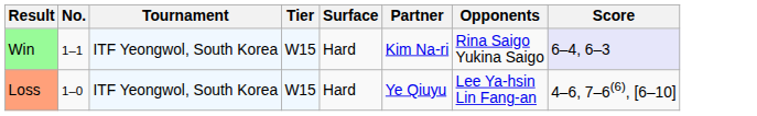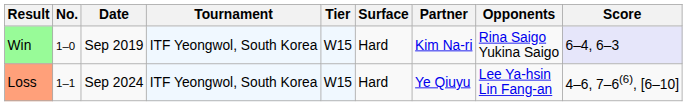+ column: Date | Sep 2019 | Sep 2024
Win | No.: 1–1 -> 1–0
Loss | No.: 1–0 -> 1–1
